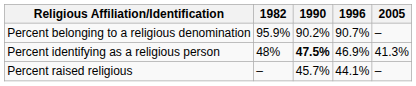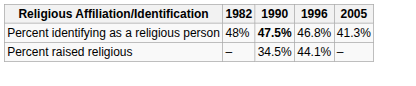- row: Percent belonging to a religious denomination | 95.9% | 90.2% | 90.7% | –
Percent identifying as a religious person | 1996: 46.9% -> 46.8%
Percent raised religious | 1990: 45.7% -> 34.5%
